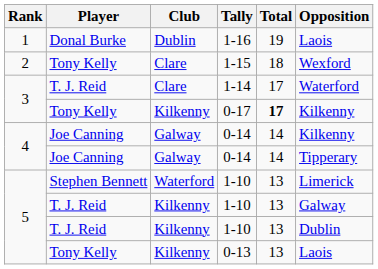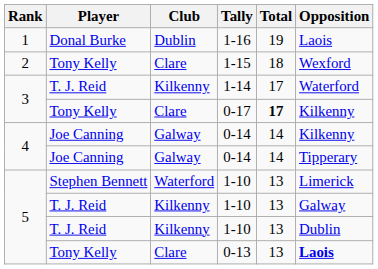1-14 | Club: Clare -> Kilkenny
0-17 | Club: Kilkenny -> Clare
0-13 | Club: Kilkenny -> Clare
0-13 | Opposition: normal -> bold
